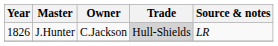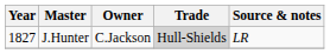J.Hunter | Year: 1826 -> 1827
